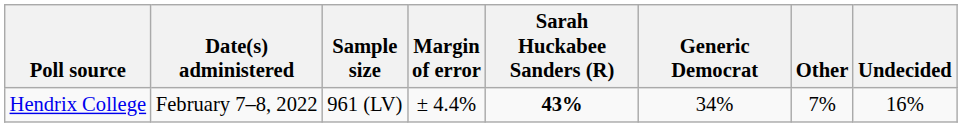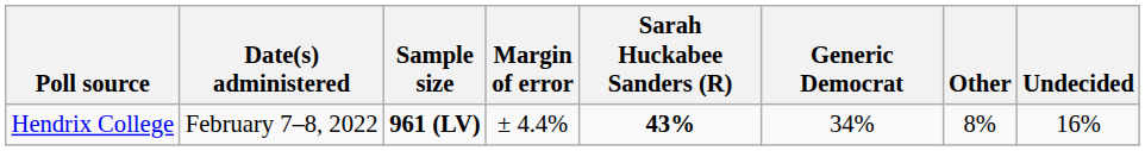Hendrix College | Sample size: normal -> bold
Hendrix College | Other: 7% -> 8%
